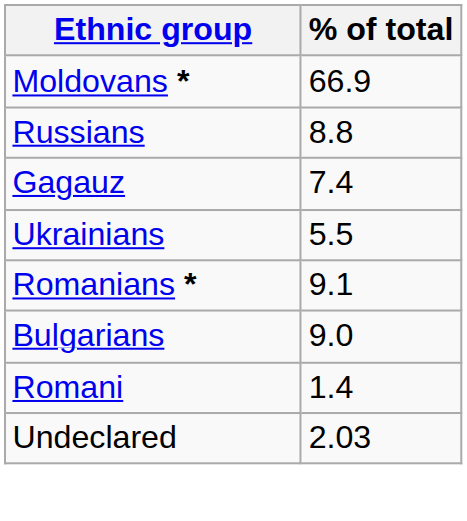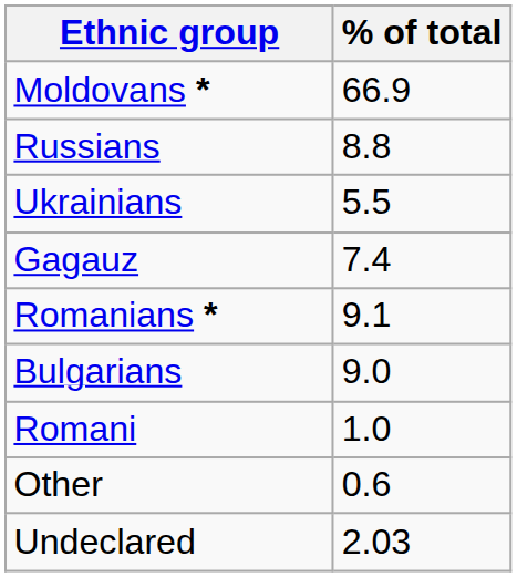rows swapped: Gagauz <-> Ukrainians
Romani | % of total: 1.4 -> 1.0
+ row: Other | 0.6
